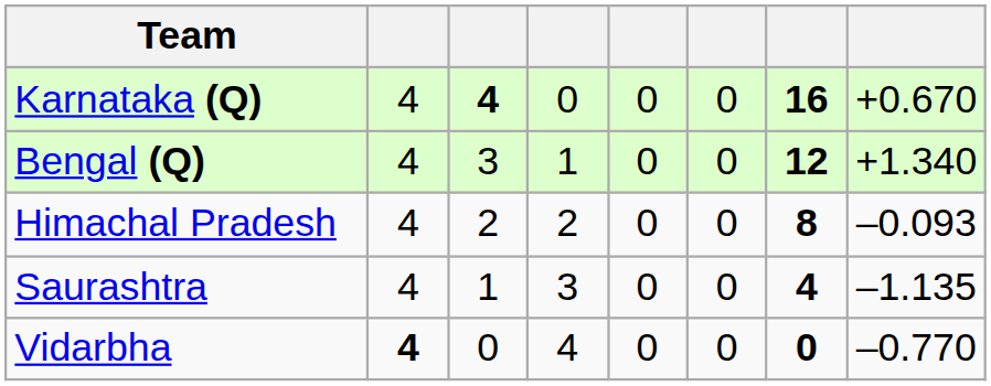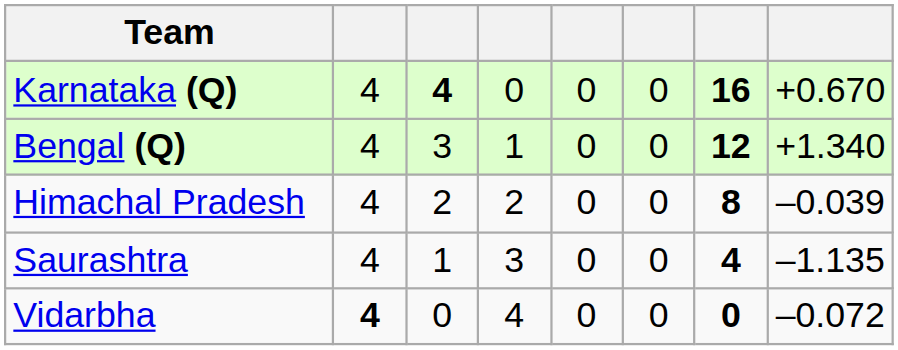Himachal Pradesh | column 8: –0.093 -> –0.039
Vidarbha | column 8: –0.770 -> –0.072
